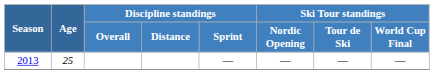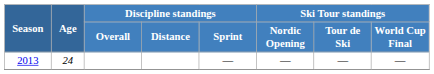2013 | Age: 25 -> 24
